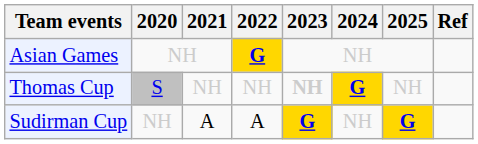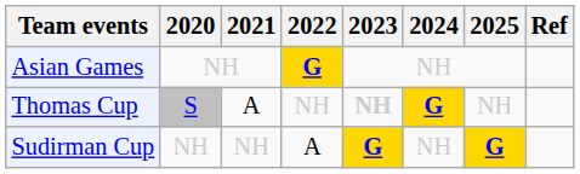Thomas Cup | 2021: NH -> A
Sudirman Cup | 2021: A -> NH
